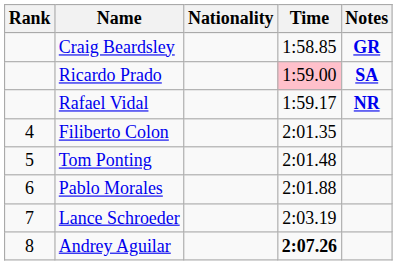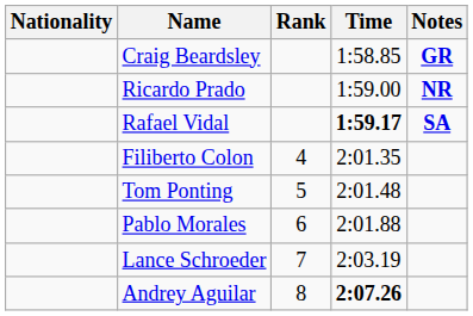columns swapped: Rank <-> Nationality
Ricardo Prado | Time: pink background -> no background
Ricardo Prado | Notes: SA -> NR
Rafael Vidal | Time: normal -> bold
Rafael Vidal | Notes: NR -> SA
